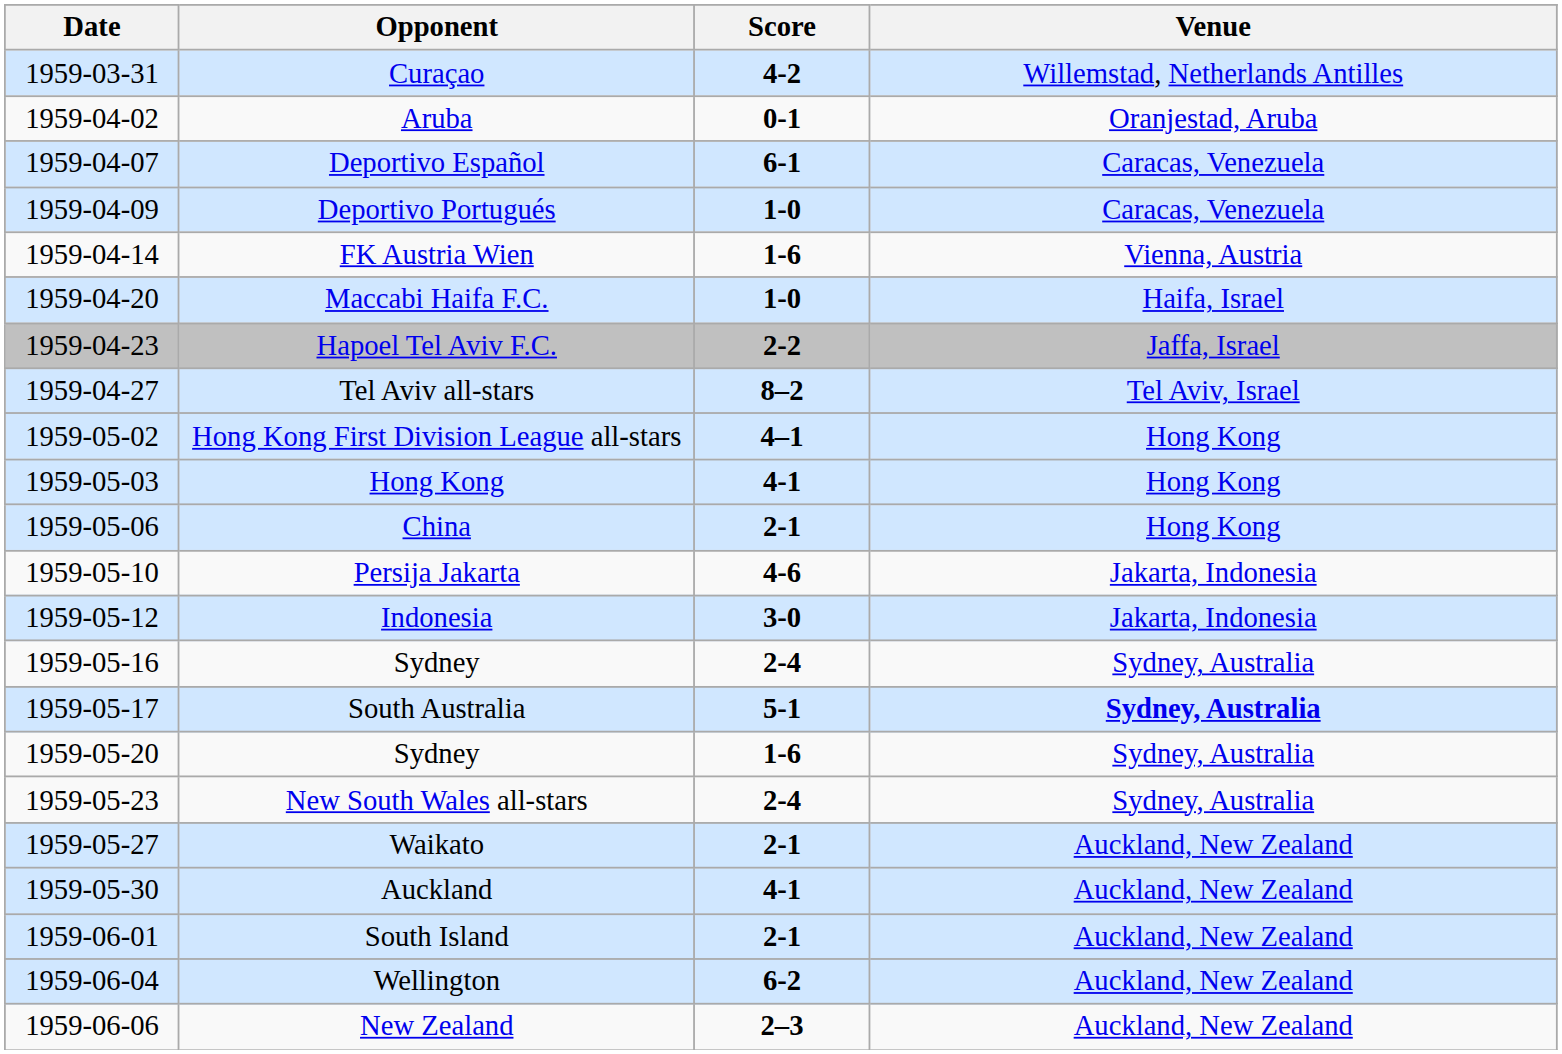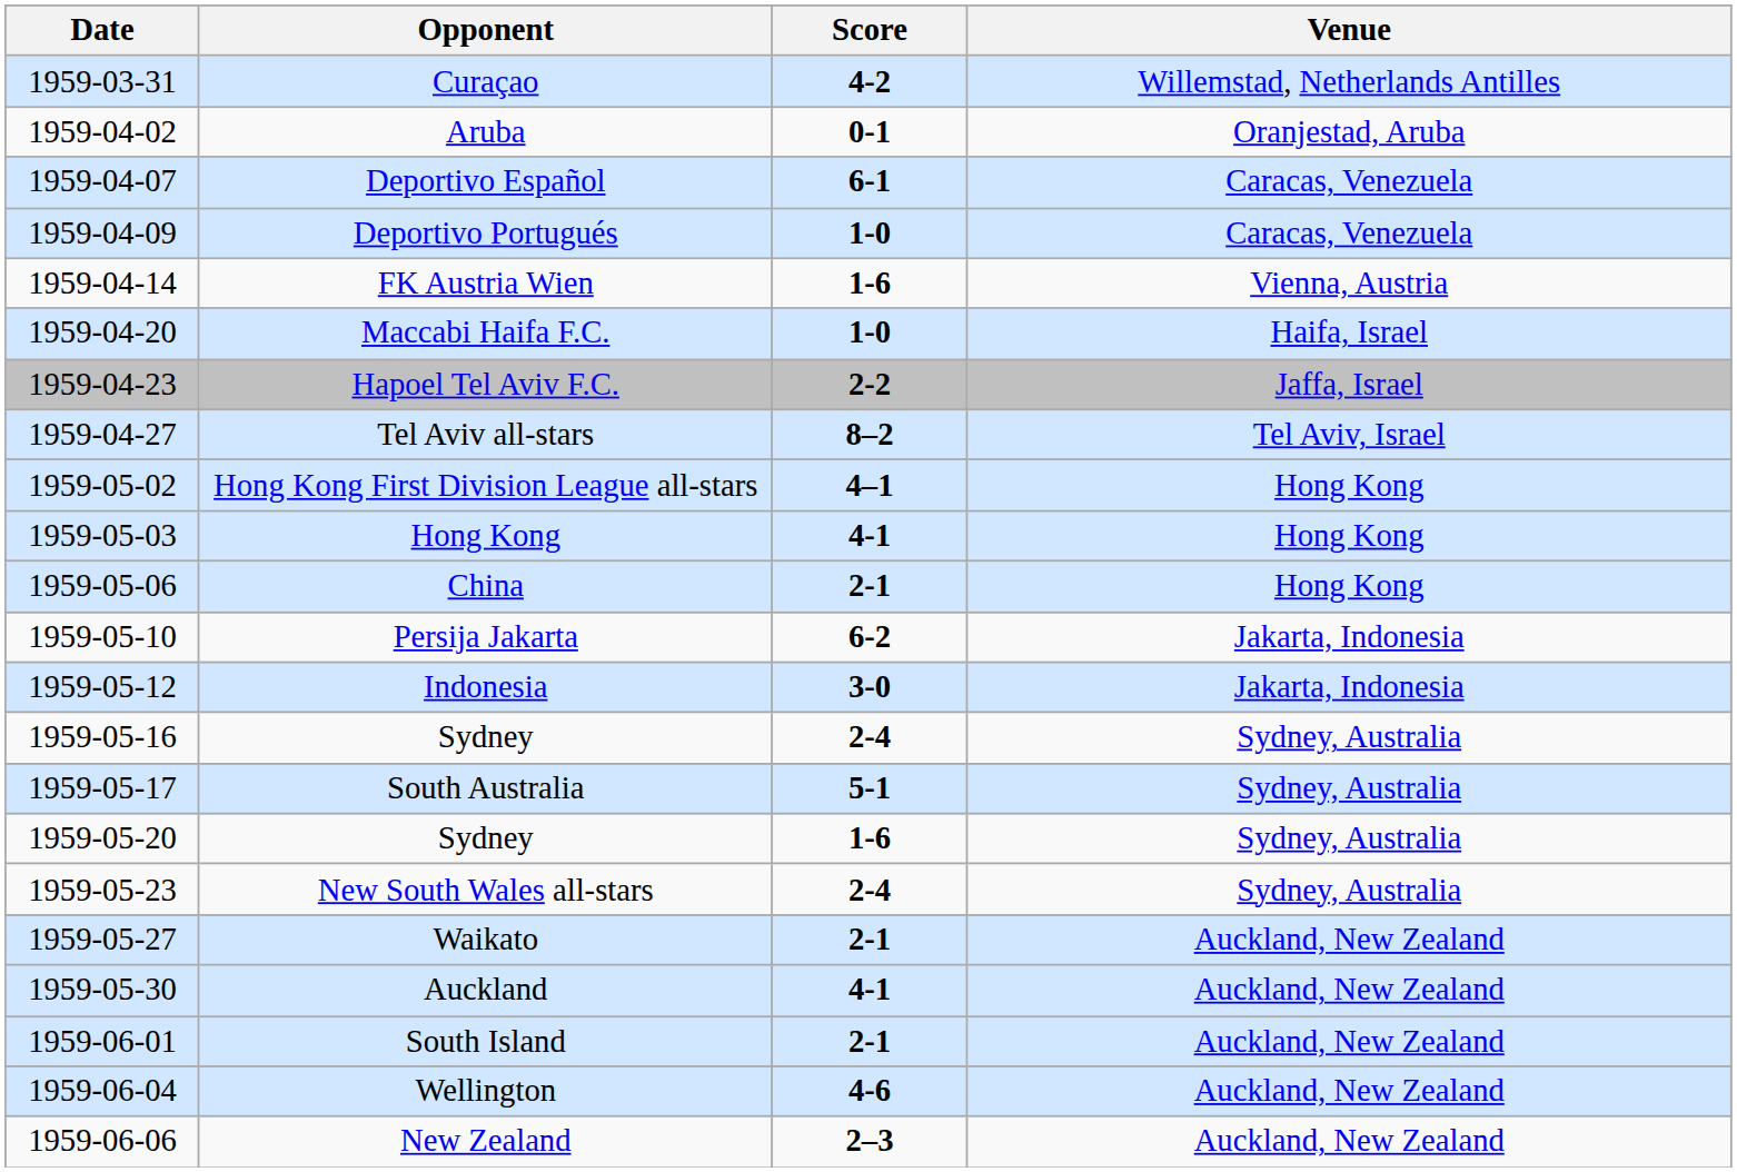Persija Jakarta | Score: 4-6 -> 6-2
South Australia | Venue: bold -> normal
Wellington | Score: 6-2 -> 4-6
